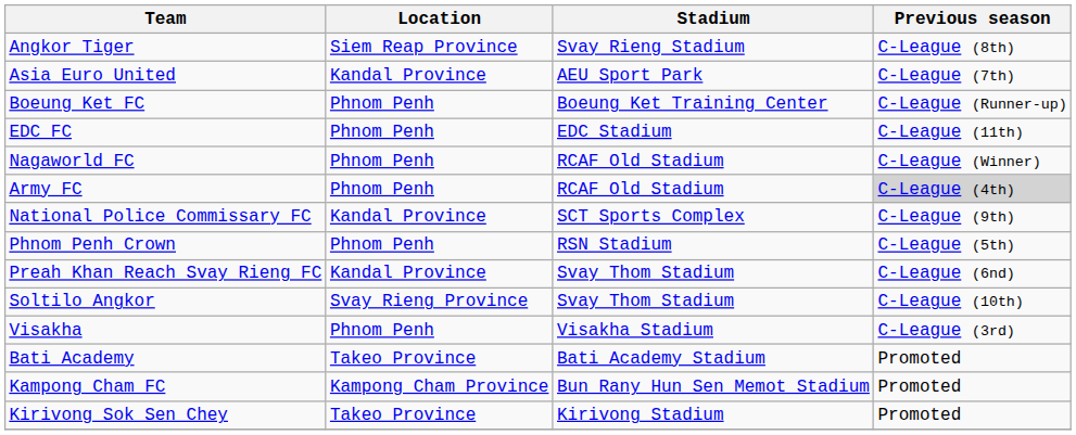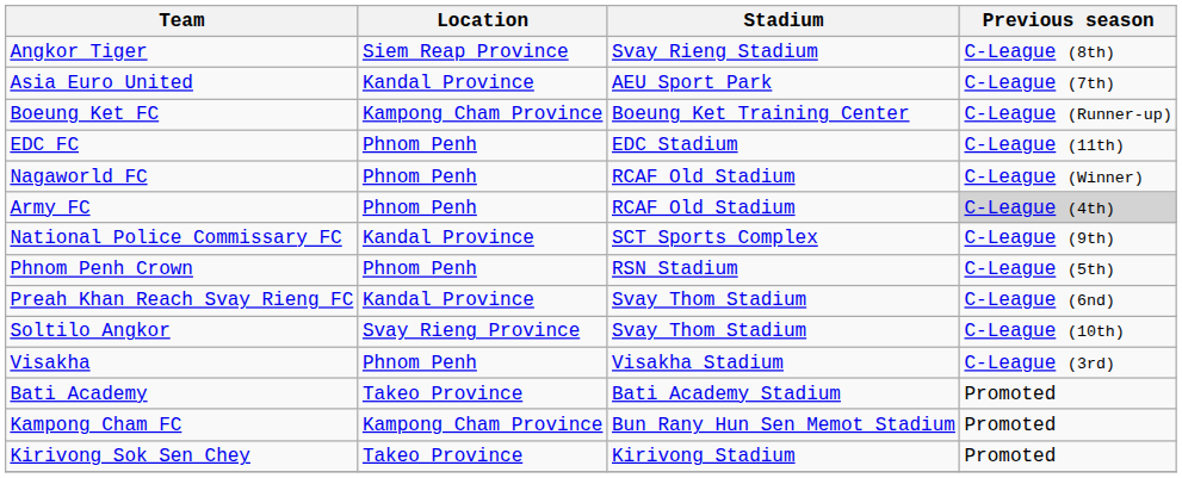Boeung Ket FC | Location: Phnom Penh -> Kampong Cham Province
